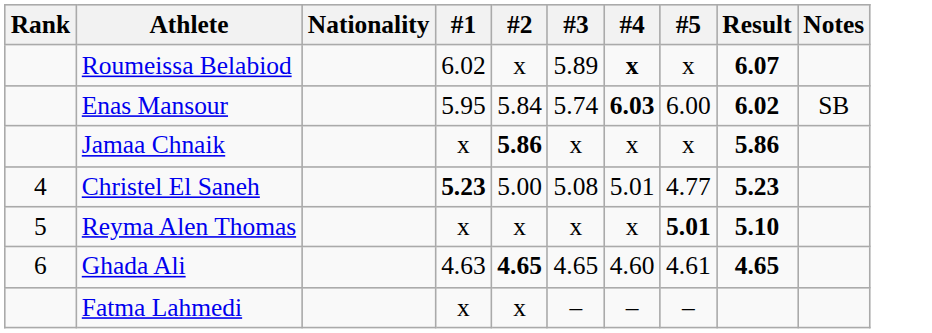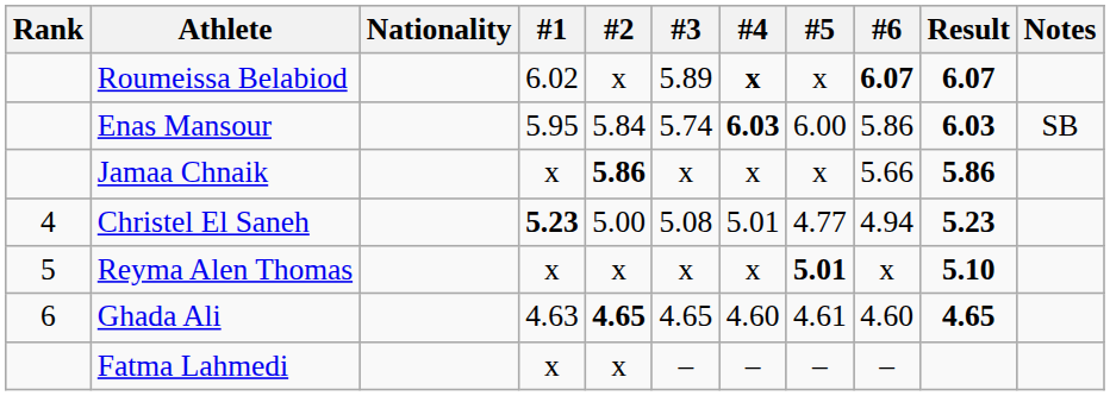+ column: #6 | 6.07 | 5.86 | 5.66 | 4.94 | x | 4.60 | –
Enas Mansour | Result: 6.02 -> 6.03
